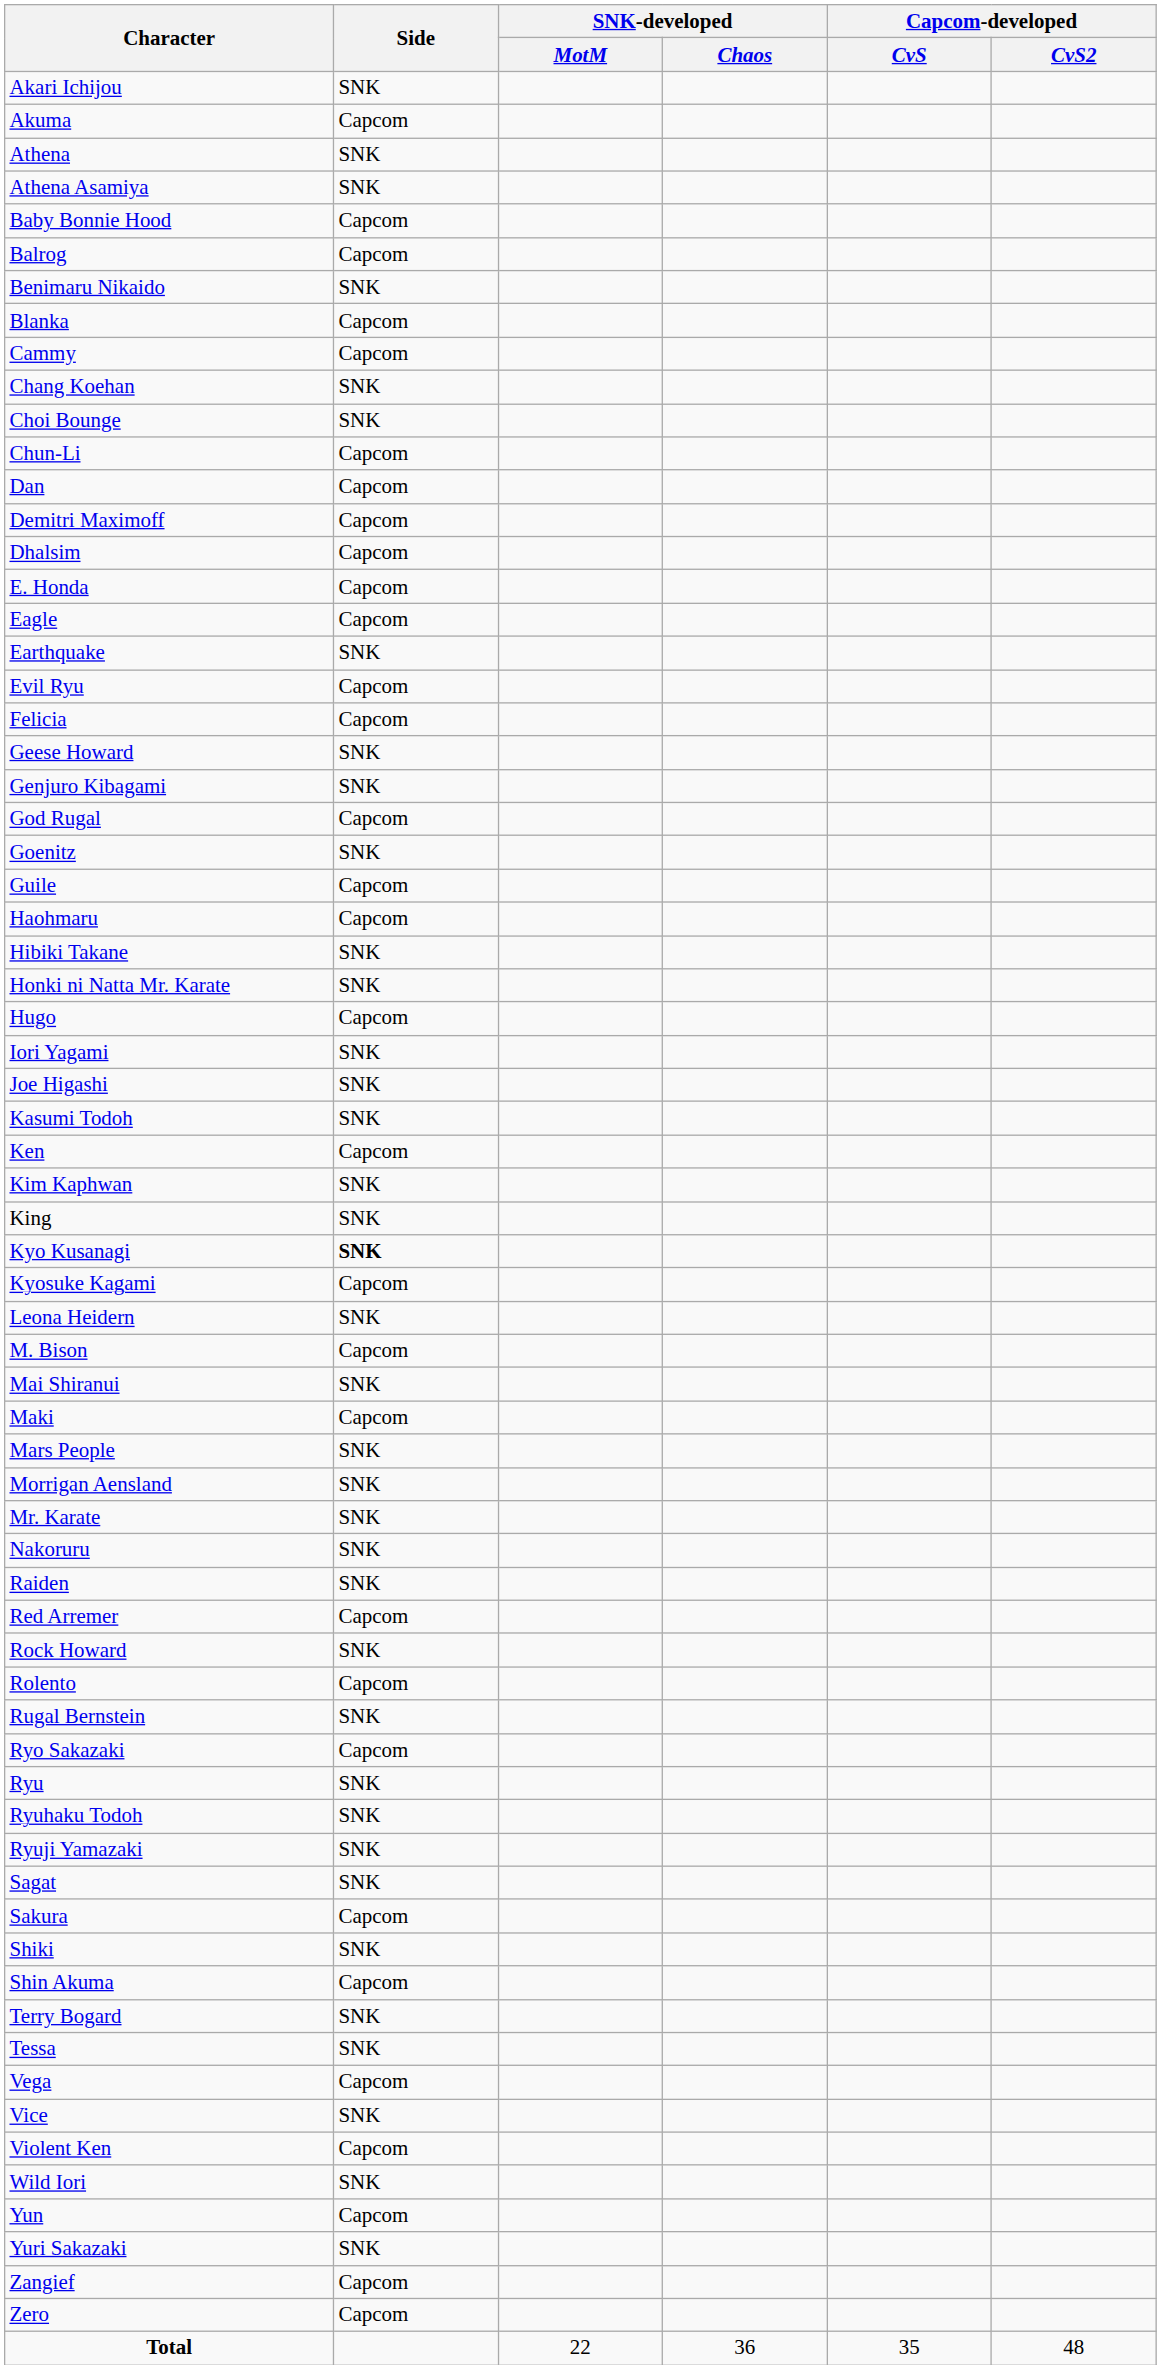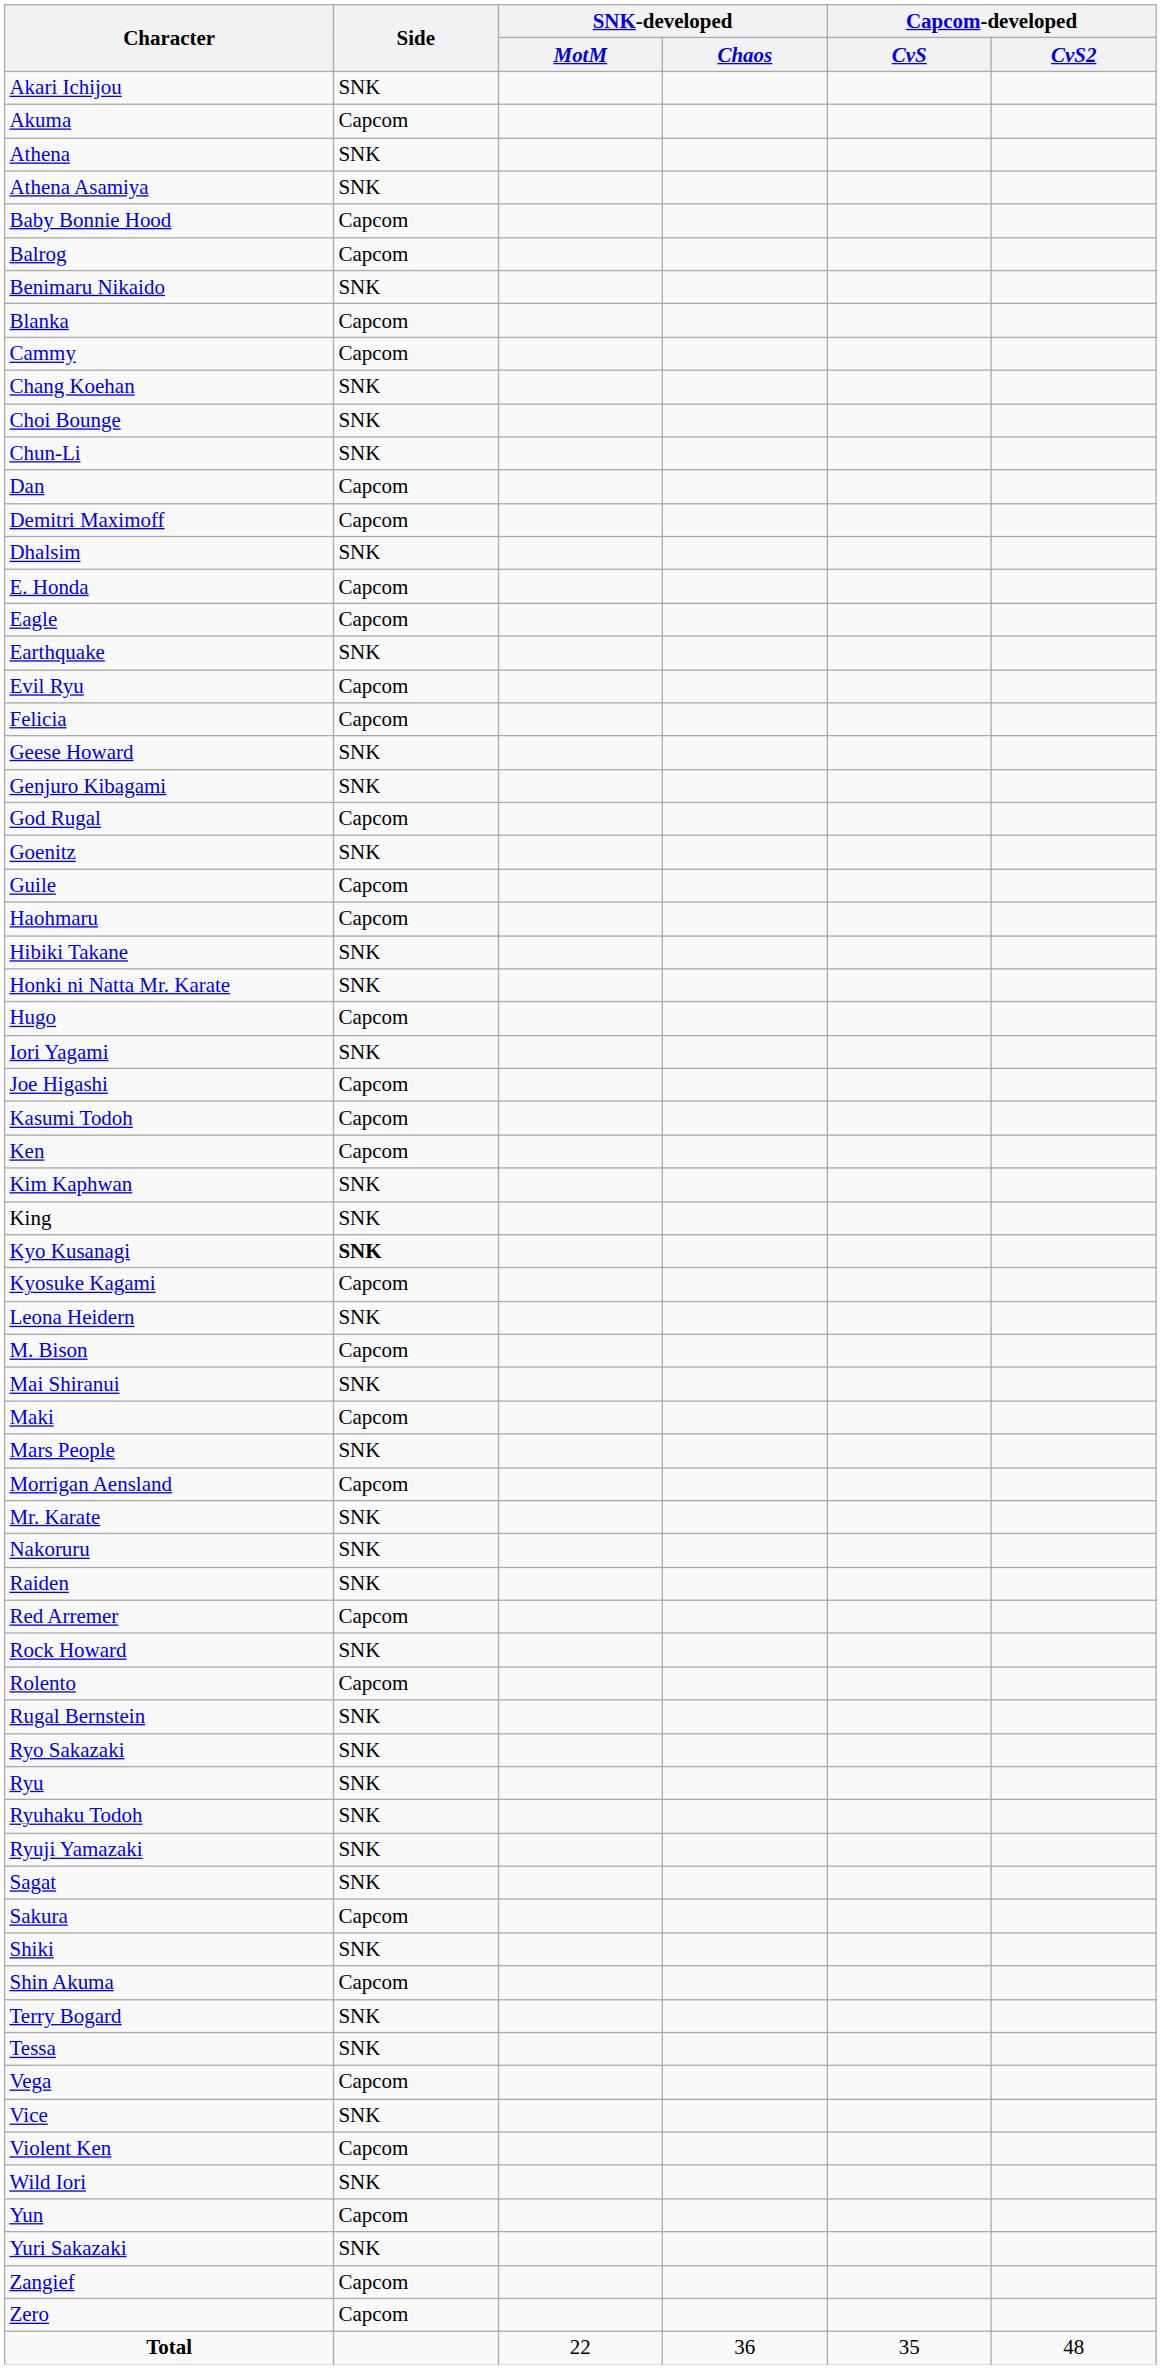Chun-Li | Side: Capcom -> SNK
Dhalsim | Side: Capcom -> SNK
Joe Higashi | Side: SNK -> Capcom
Kasumi Todoh | Side: SNK -> Capcom
Morrigan Aensland | Side: SNK -> Capcom
Ryo Sakazaki | Side: Capcom -> SNK
